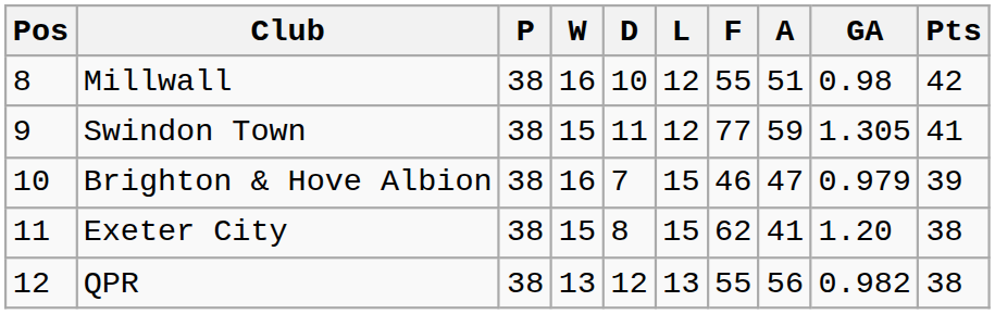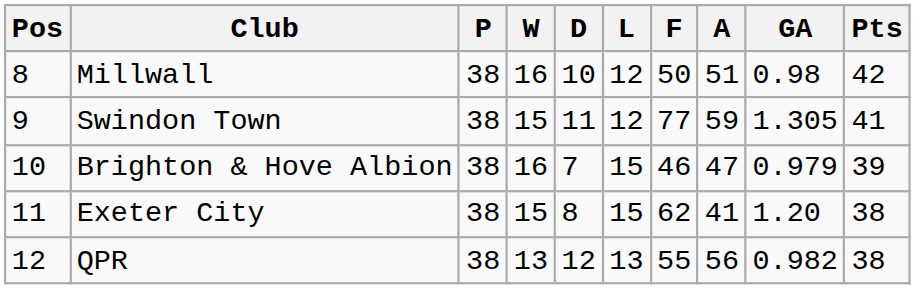Millwall | F: 55 -> 50
